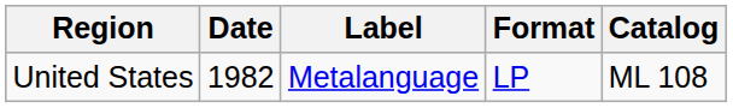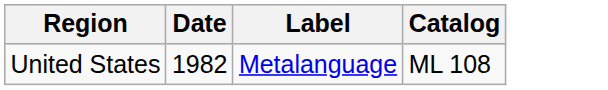- column: Format | LP
